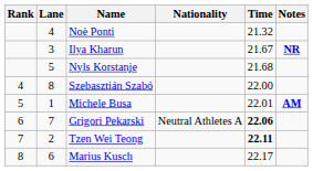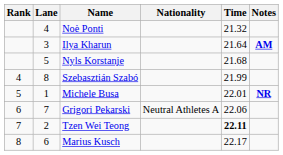Ilya Kharun | Time: 21.67 -> 21.64
Ilya Kharun | Notes: NR -> AM
Szebasztián Szabó | Time: 22.00 -> 21.99
Michele Busa | Notes: AM -> NR
Grigori Pekarski | Time: bold -> normal
